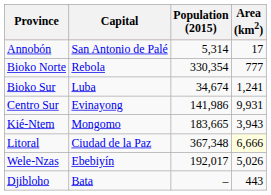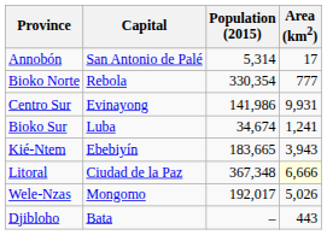rows swapped: Bioko Sur <-> Centro Sur
Kié-Ntem | Capital: Mongomo -> Ebebiyín
Wele-Nzas | Capital: Ebebiyín -> Mongomo
